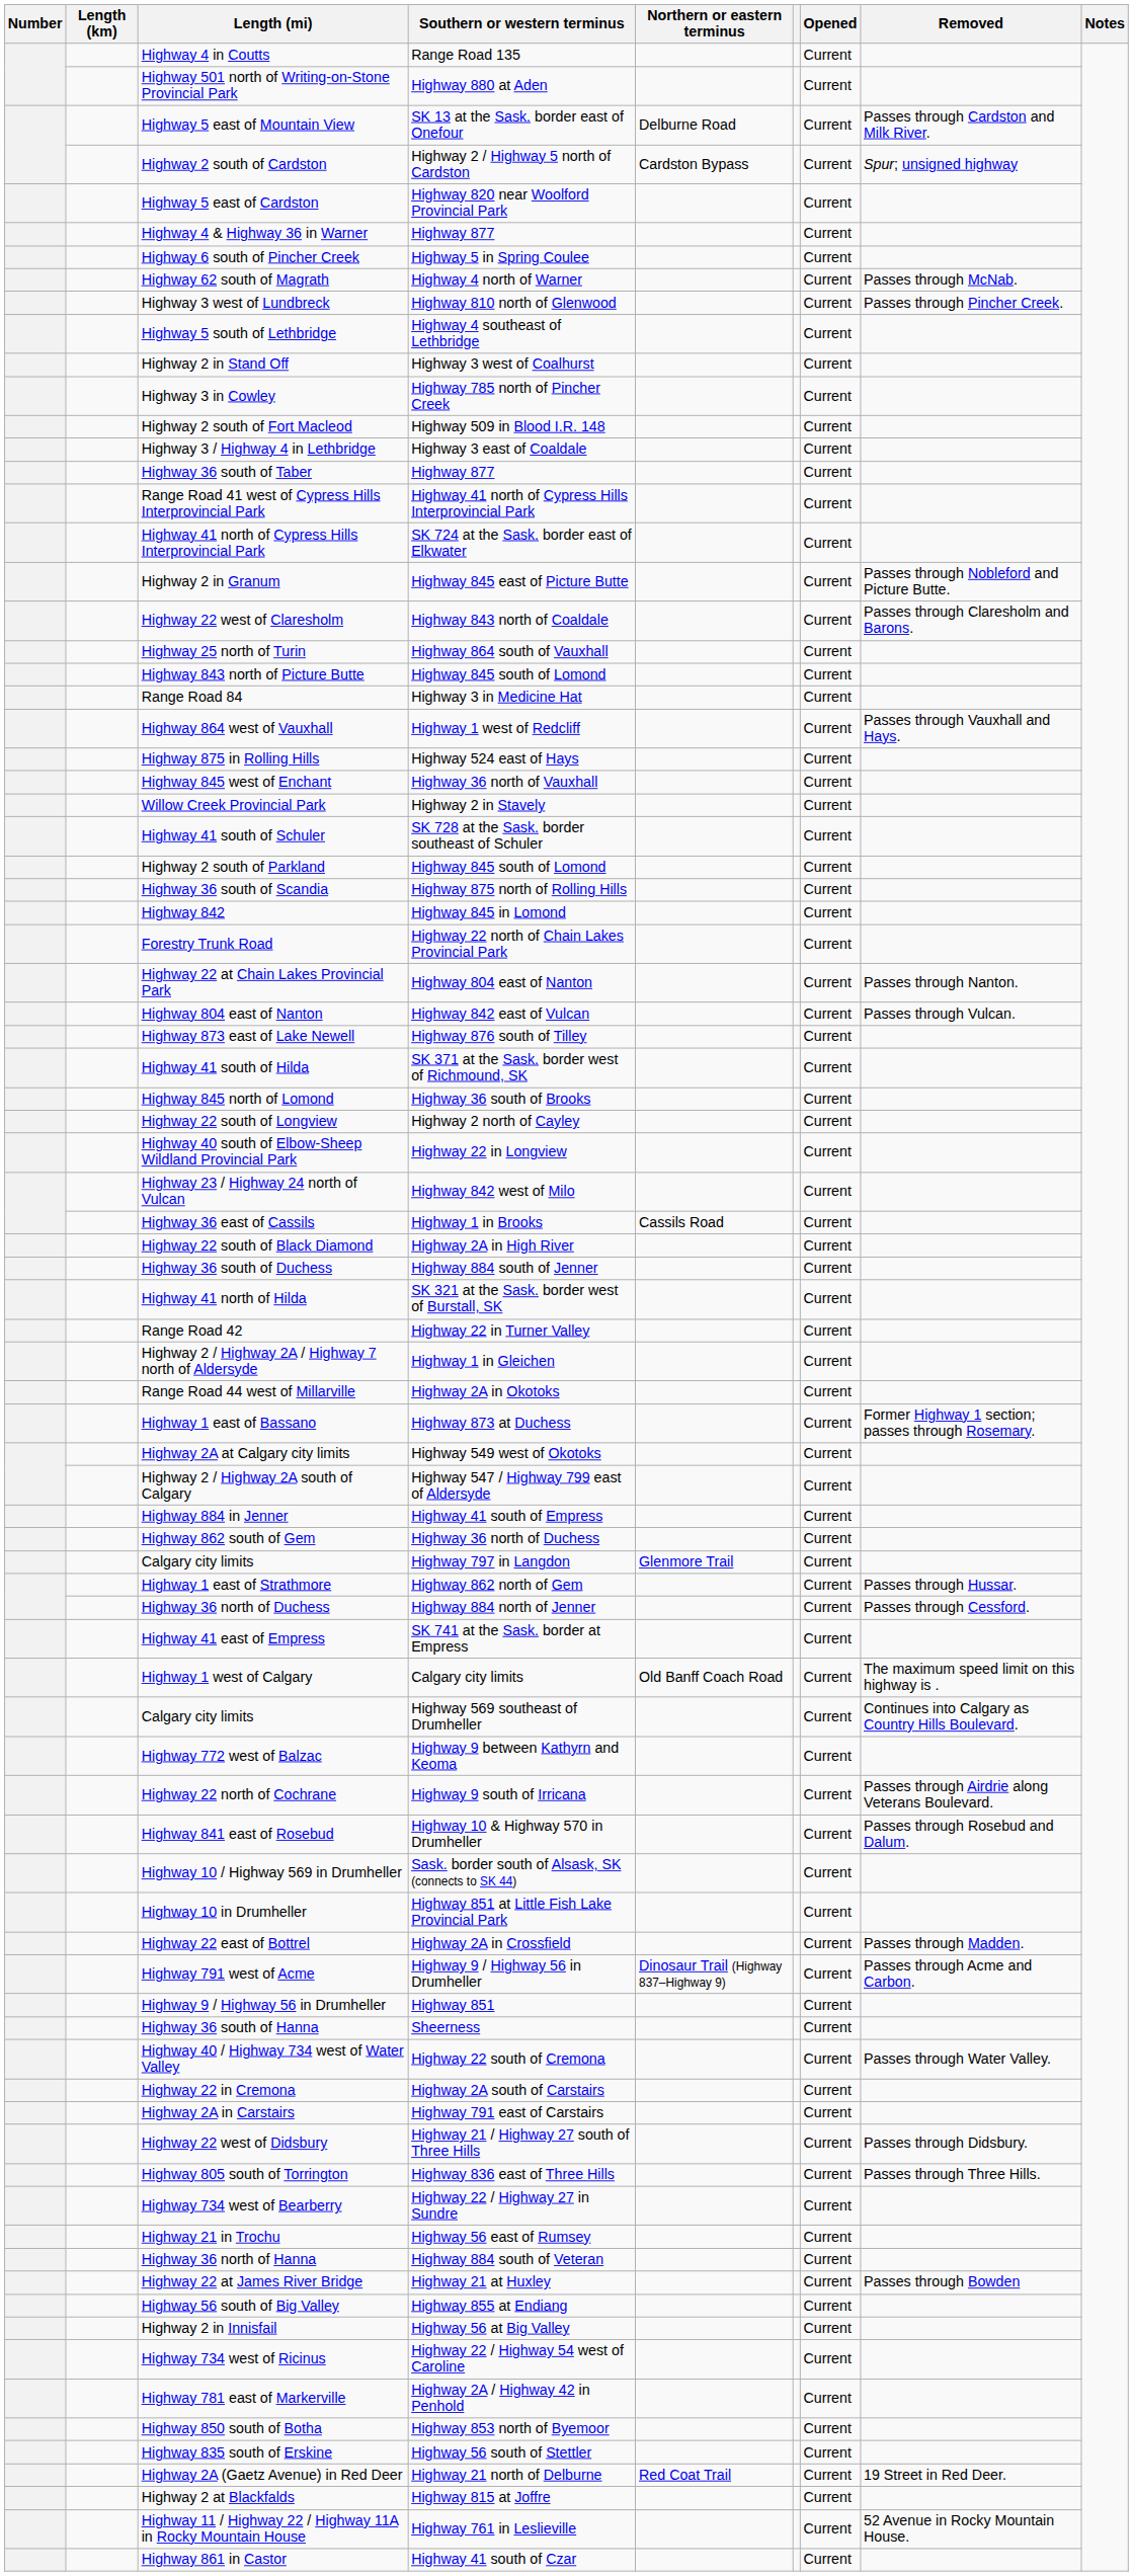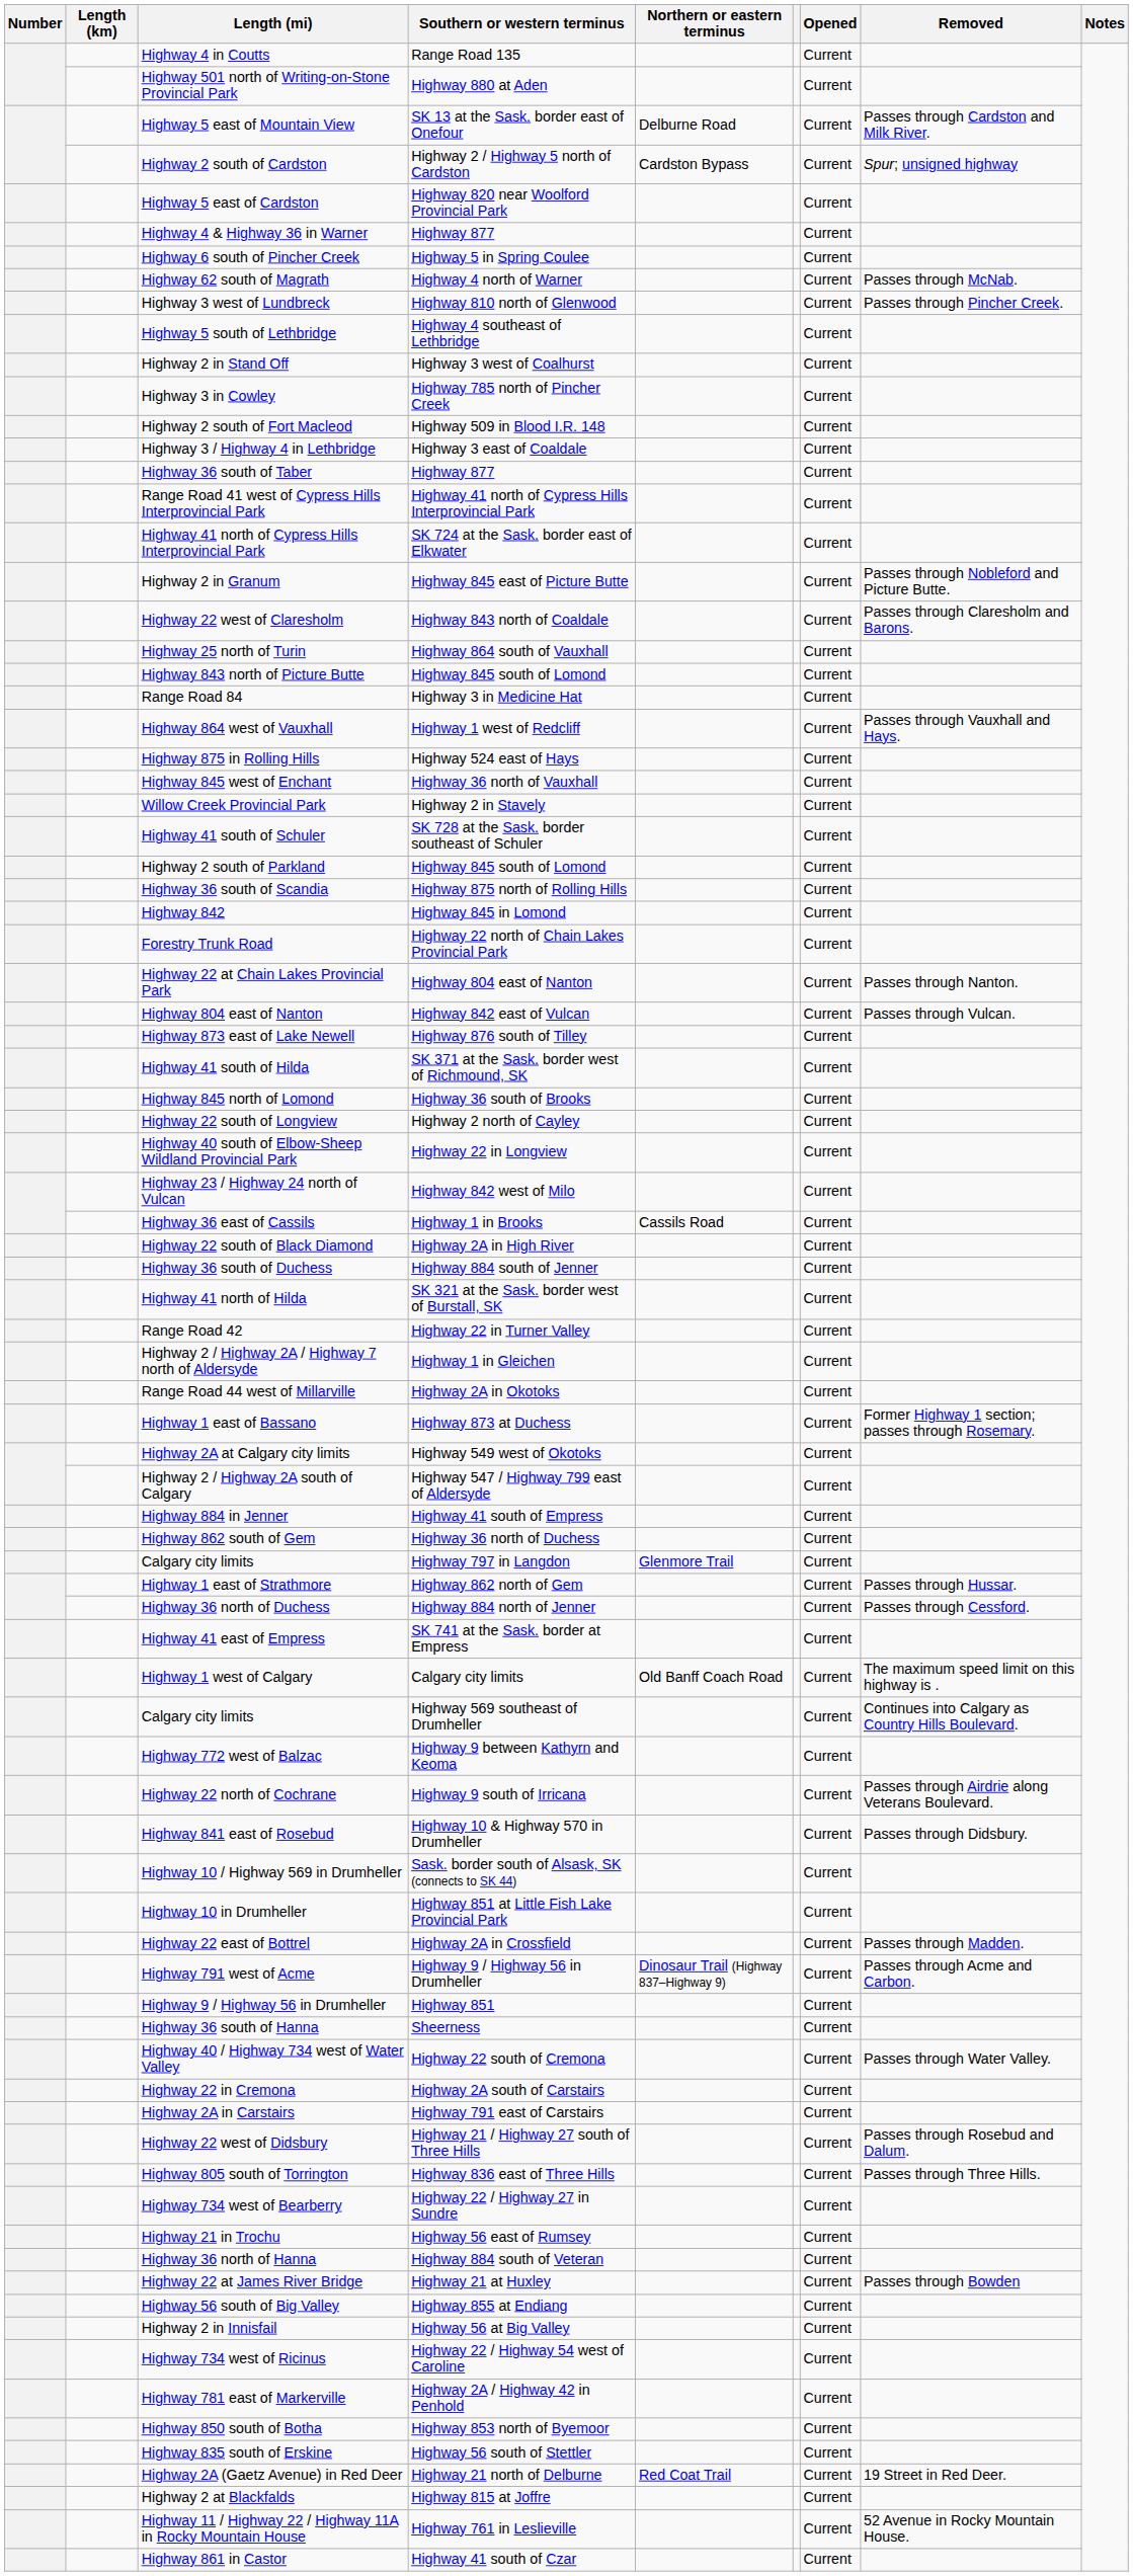Highway 841 east of Rosebud | Removed: Passes through Rosebud and Dalum. -> Passes through Didsbury.
Highway 22 west of Didsbury | Removed: Passes through Didsbury. -> Passes through Rosebud and Dalum.
